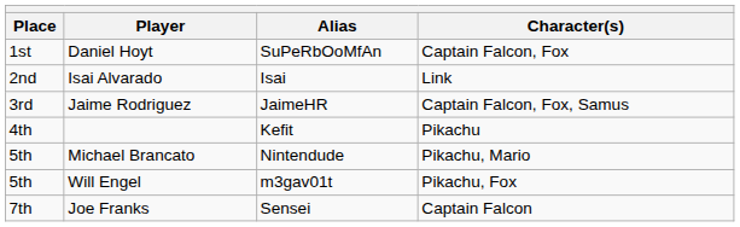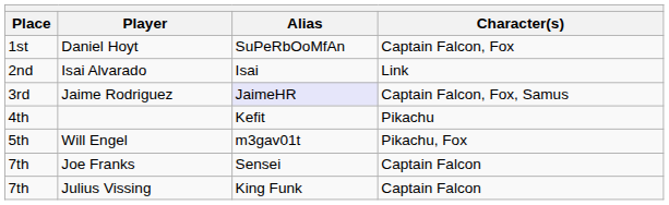Jaime Rodriguez | Alias: no background -> lavender background
- row: 5th | Michael Brancato | Nintendude | Pikachu, Mario
+ row: 7th | Julius Vissing | King Funk | Captain Falcon
